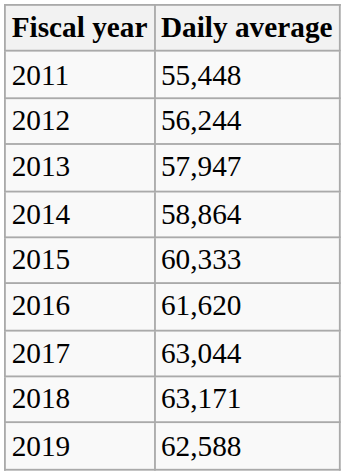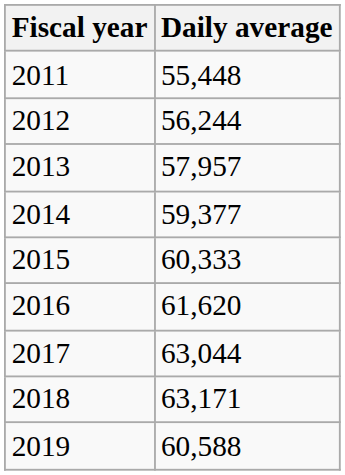2013 | Daily average: 57,947 -> 57,957
2014 | Daily average: 58,864 -> 59,377
2019 | Daily average: 62,588 -> 60,588
